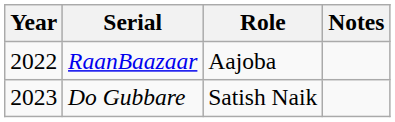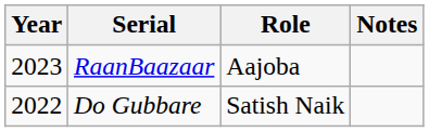RaanBaazaar | Year: 2022 -> 2023
Do Gubbare | Year: 2023 -> 2022
